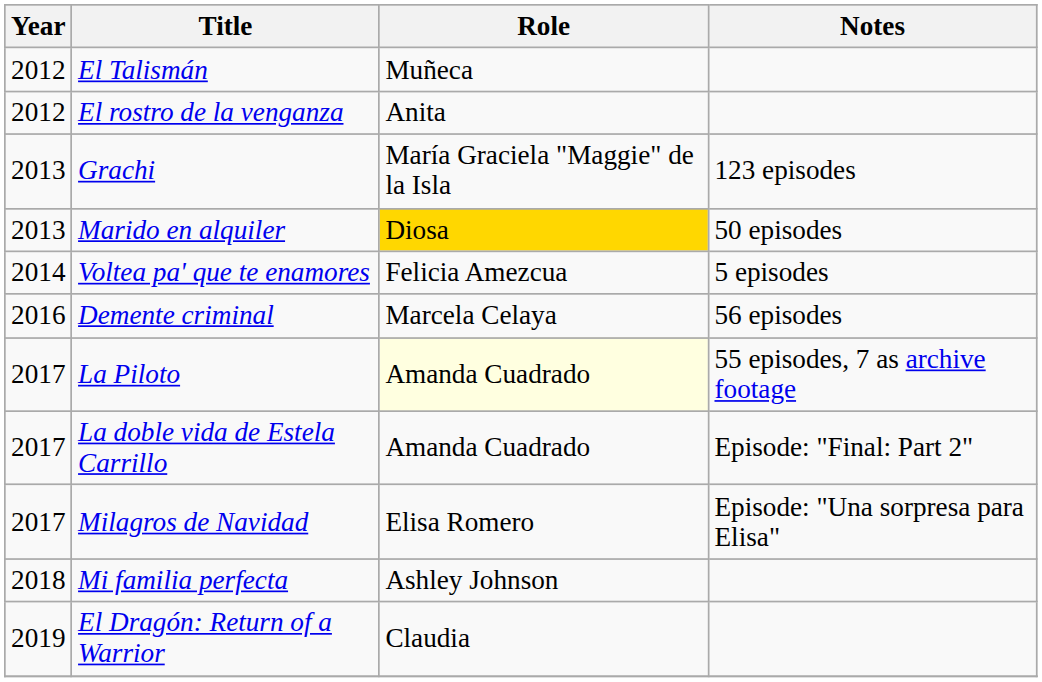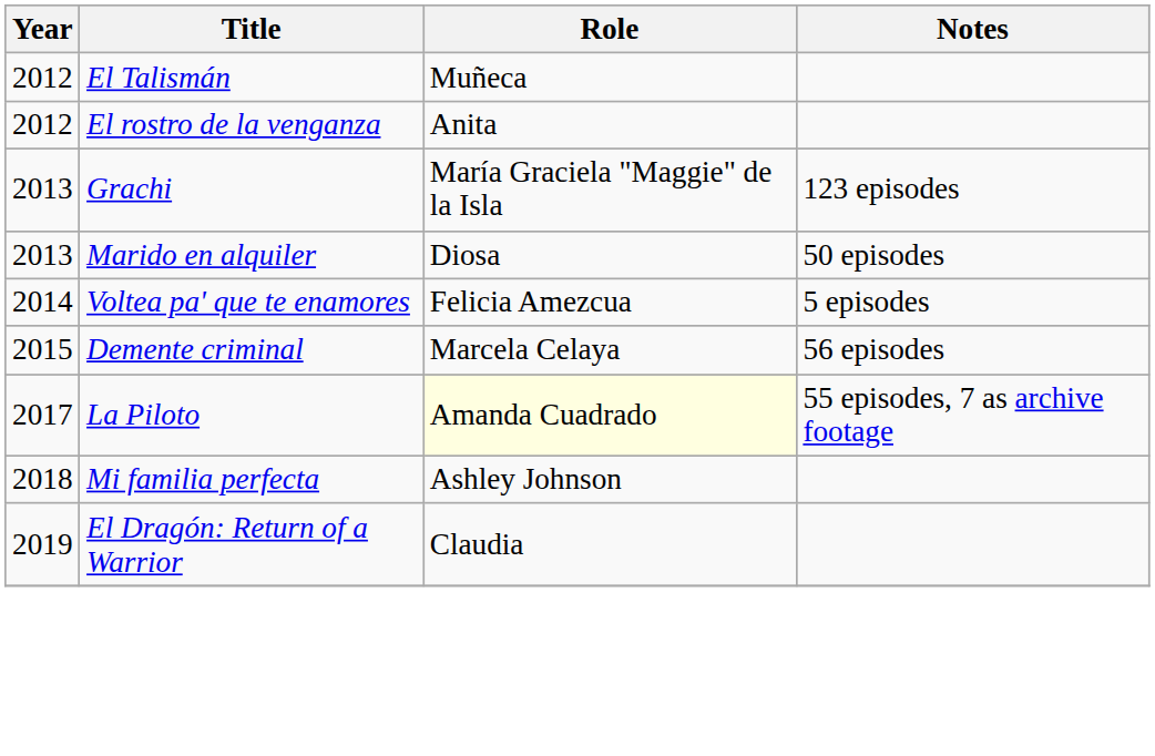Marido en alquiler | Role: gold background -> no background
Demente criminal | Year: 2016 -> 2015
- row: 2017 | La doble vida de Estela Carrillo | Amanda Cuadrado | Episode: "Final: Part 2"
- row: 2017 | Milagros de Navidad | Elisa Romero | Episode: "Una sorpresa para Elisa"
